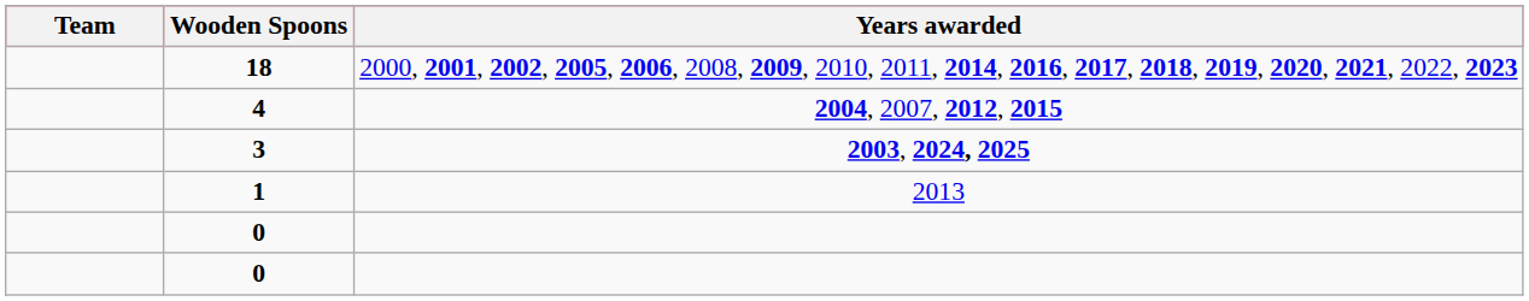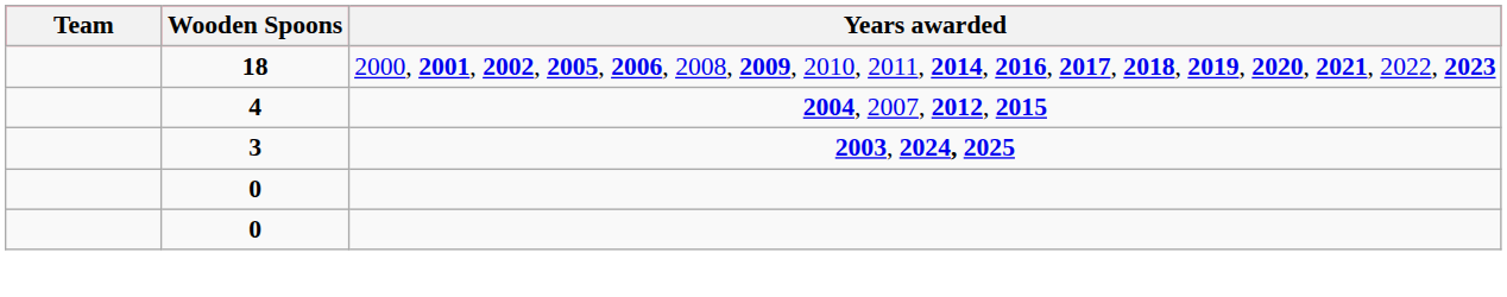- row: 1 | 2013
